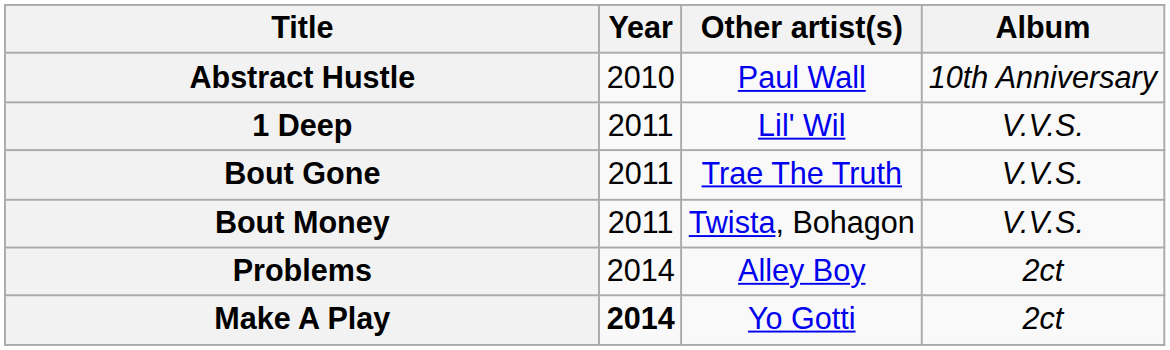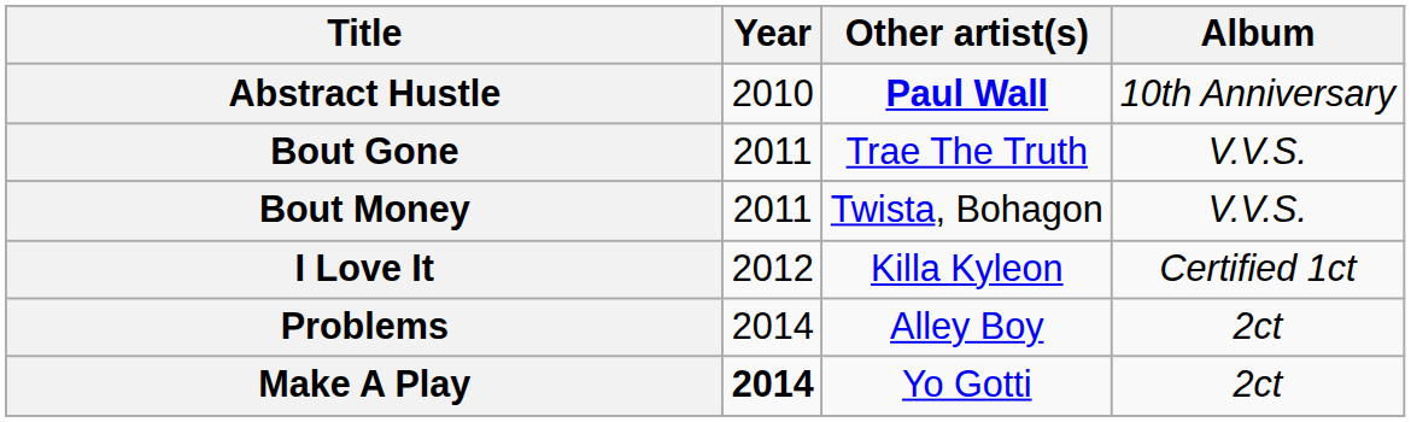Abstract Hustle | Other artist(s): normal -> bold
- row: 1 Deep | 2011 | Lil' Wil | V.V.S.
+ row: I Love It | 2012 | Killa Kyleon | Certified 1ct
